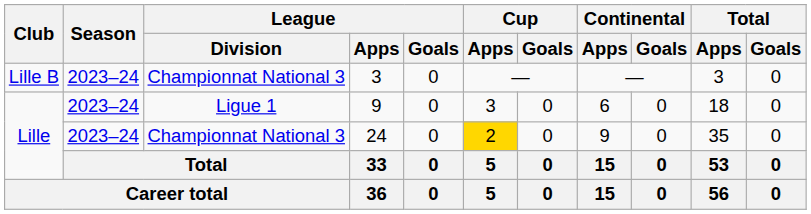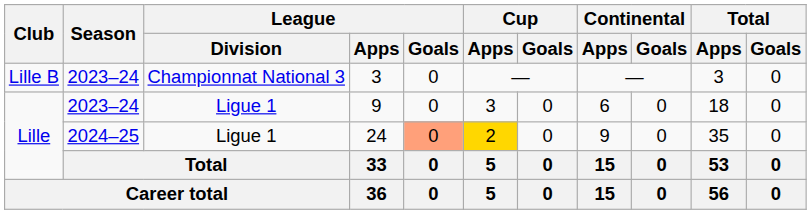24 | Season: 2023–24 -> 2024–25
24 | League / Division: Championnat National 3 -> Ligue 1
24 | League / Goals: no background -> lightsalmon background
